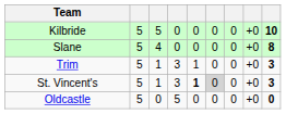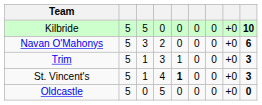- row: Slane | 5 | 4 | 0 | 0 | 0 | 0 | +0 | 8
+ row: Navan O'Mahonys | 5 | 3 | 2 | 0 | 0 | 0 | +0 | 6
St. Vincent's | column 4: 3 -> 4
St. Vincent's | column 6: lightgrey background -> no background
